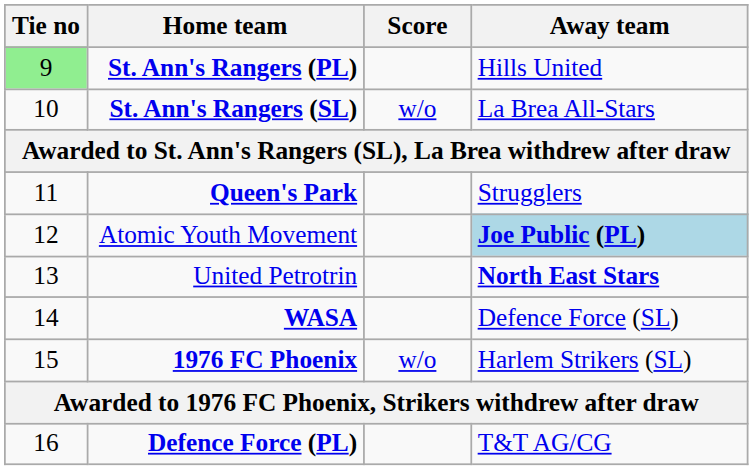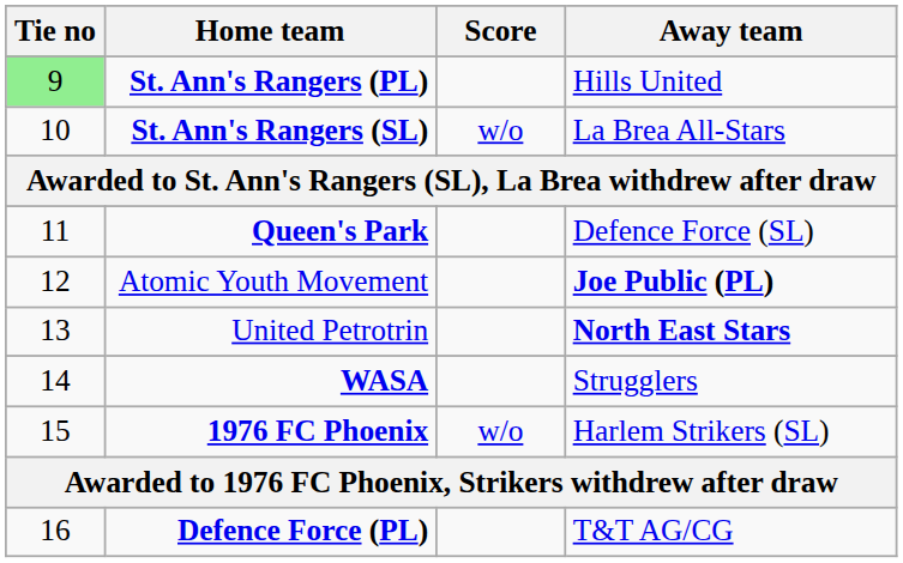Queen's Park | Away team: Strugglers -> Defence Force (SL)
Atomic Youth Movement | Away team: lightblue background -> no background
WASA | Away team: Defence Force (SL) -> Strugglers
